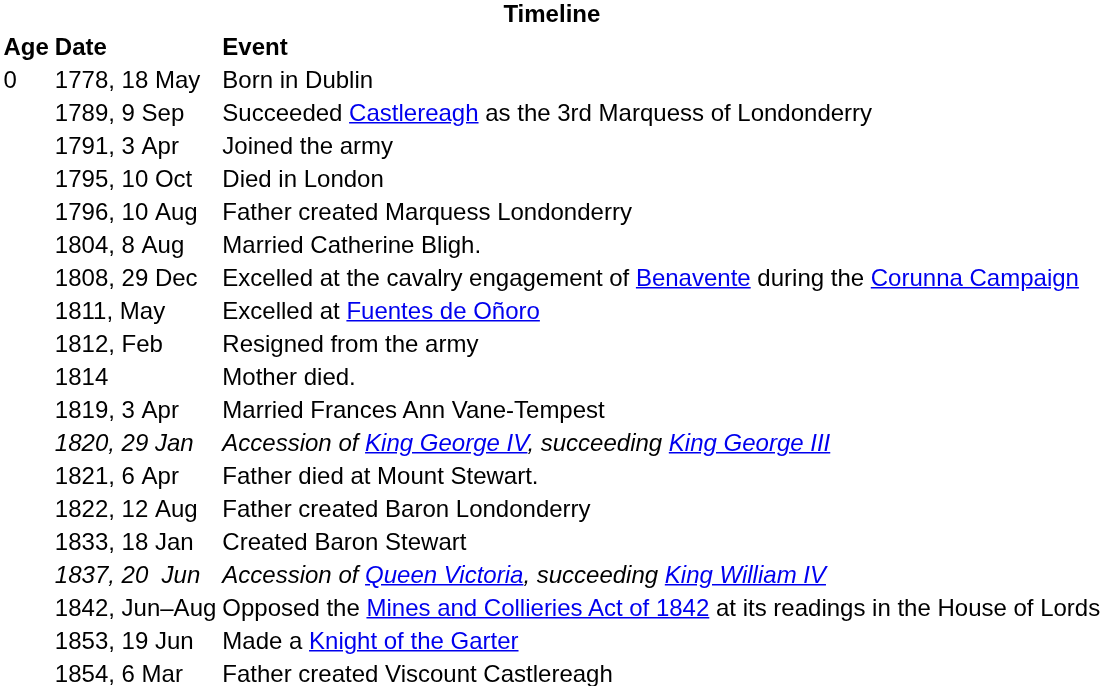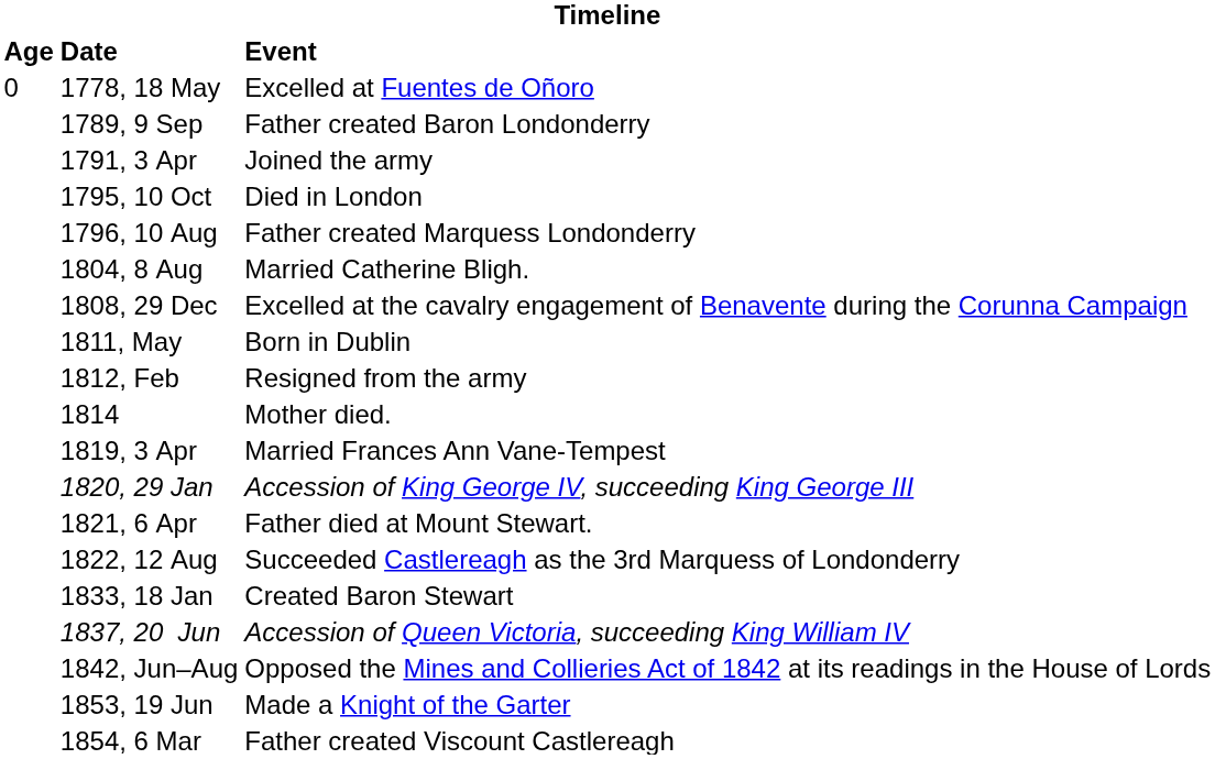1778, 18 May | Event: Born in Dublin -> Excelled at Fuentes de Oñoro
1789, 9 Sep | Event: Succeeded Castlereagh as the 3rd Marquess of Londonderry -> Father created Baron Londonderry
1811, May | Event: Excelled at Fuentes de Oñoro -> Born in Dublin
1822, 12 Aug | Event: Father created Baron Londonderry -> Succeeded Castlereagh as the 3rd Marquess of Londonderry
